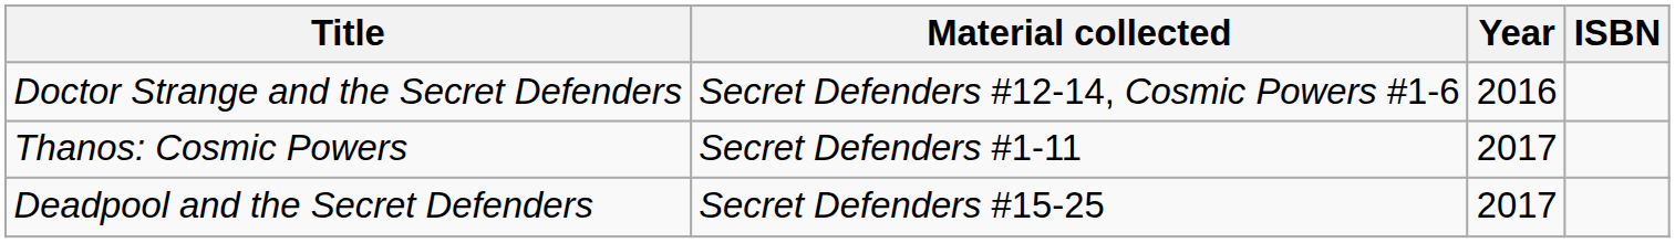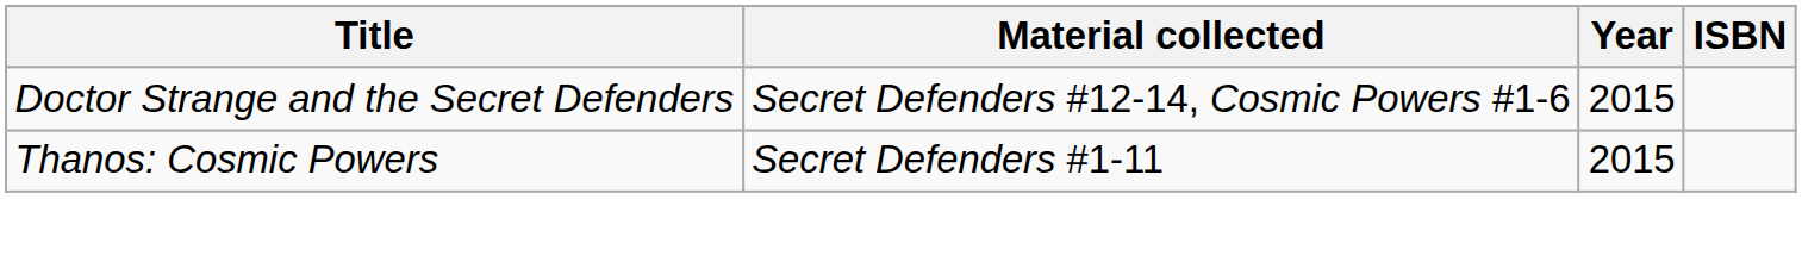Doctor Strange and the Secret Defenders | Year: 2016 -> 2015
Thanos: Cosmic Powers | Year: 2017 -> 2015
- row: Deadpool and the Secret Defenders | Secret Defenders #15-25 | 2017
